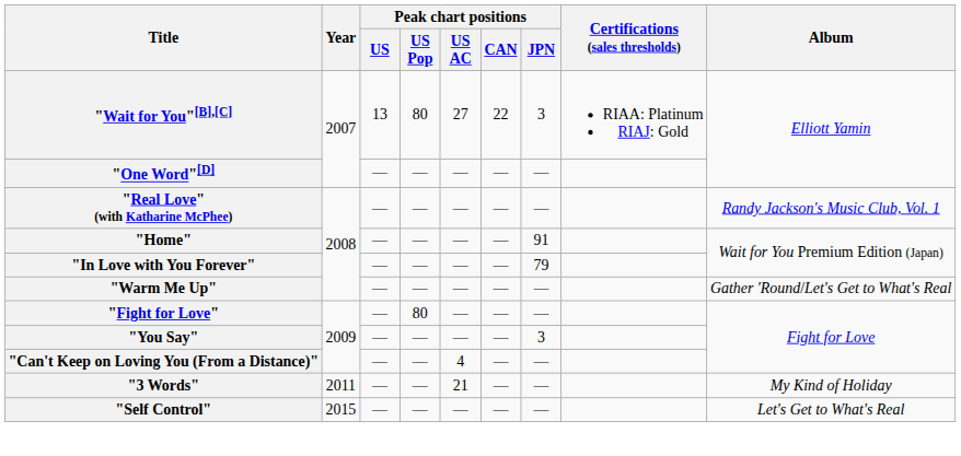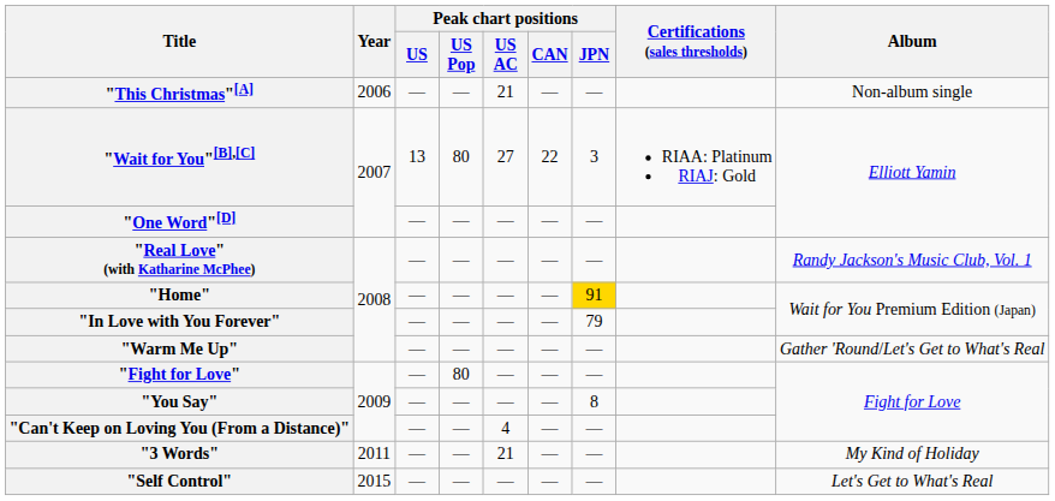+ row: "This Christmas"[A] | 2006 | — | — | 21 | — | — | Non-album single
"Home" | Peak chart positions / JPN: no background -> gold background
"You Say" | Peak chart positions / JPN: 3 -> 8
